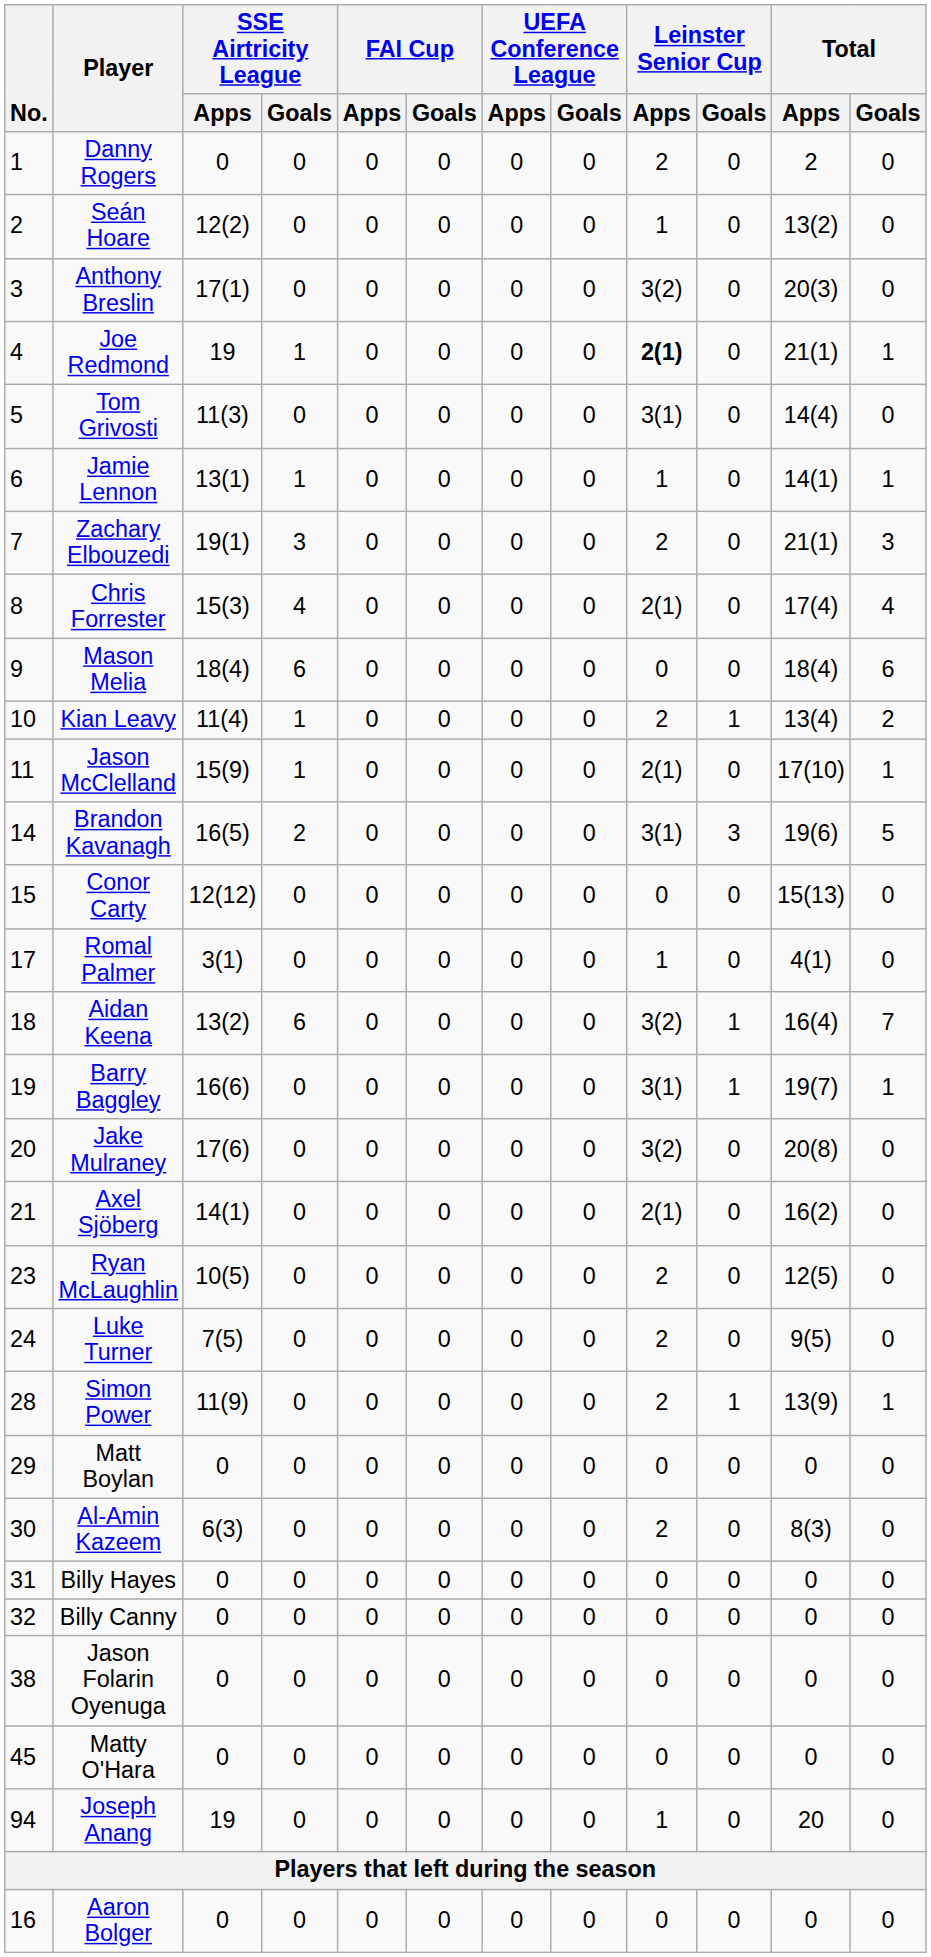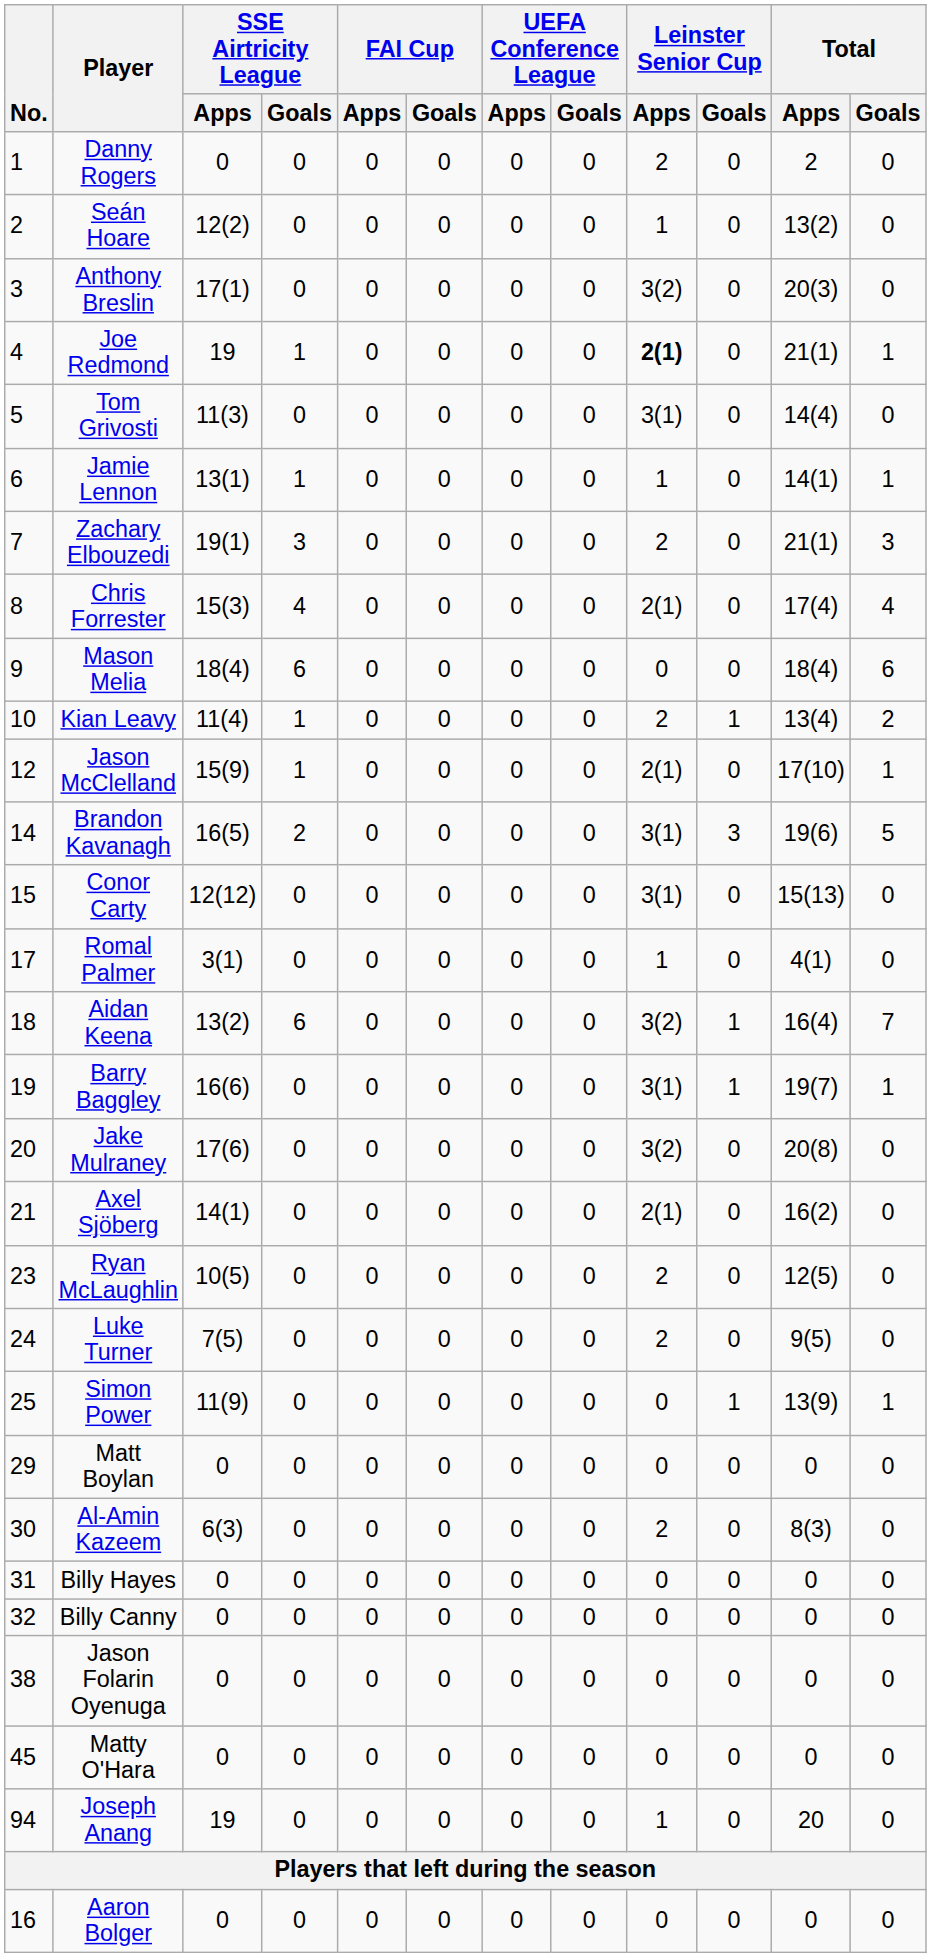Jason McClelland | No.: 11 -> 12
Conor Carty | Leinster Senior Cup / Apps: 0 -> 3(1)
Simon Power | No.: 28 -> 25
Simon Power | Leinster Senior Cup / Apps: 2 -> 0
